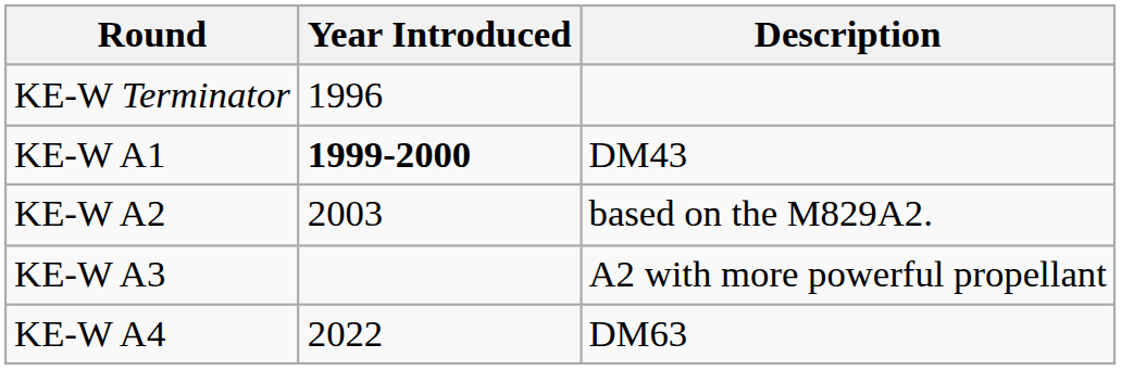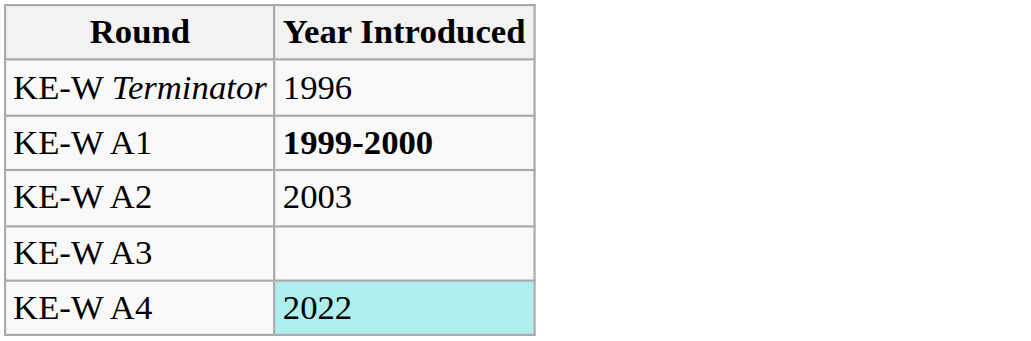- column: Description | DM43 | based on the M829A2. | A2 with more powerful propellant | DM63
KE-W A4 | Year Introduced: no background -> paleturquoise background
